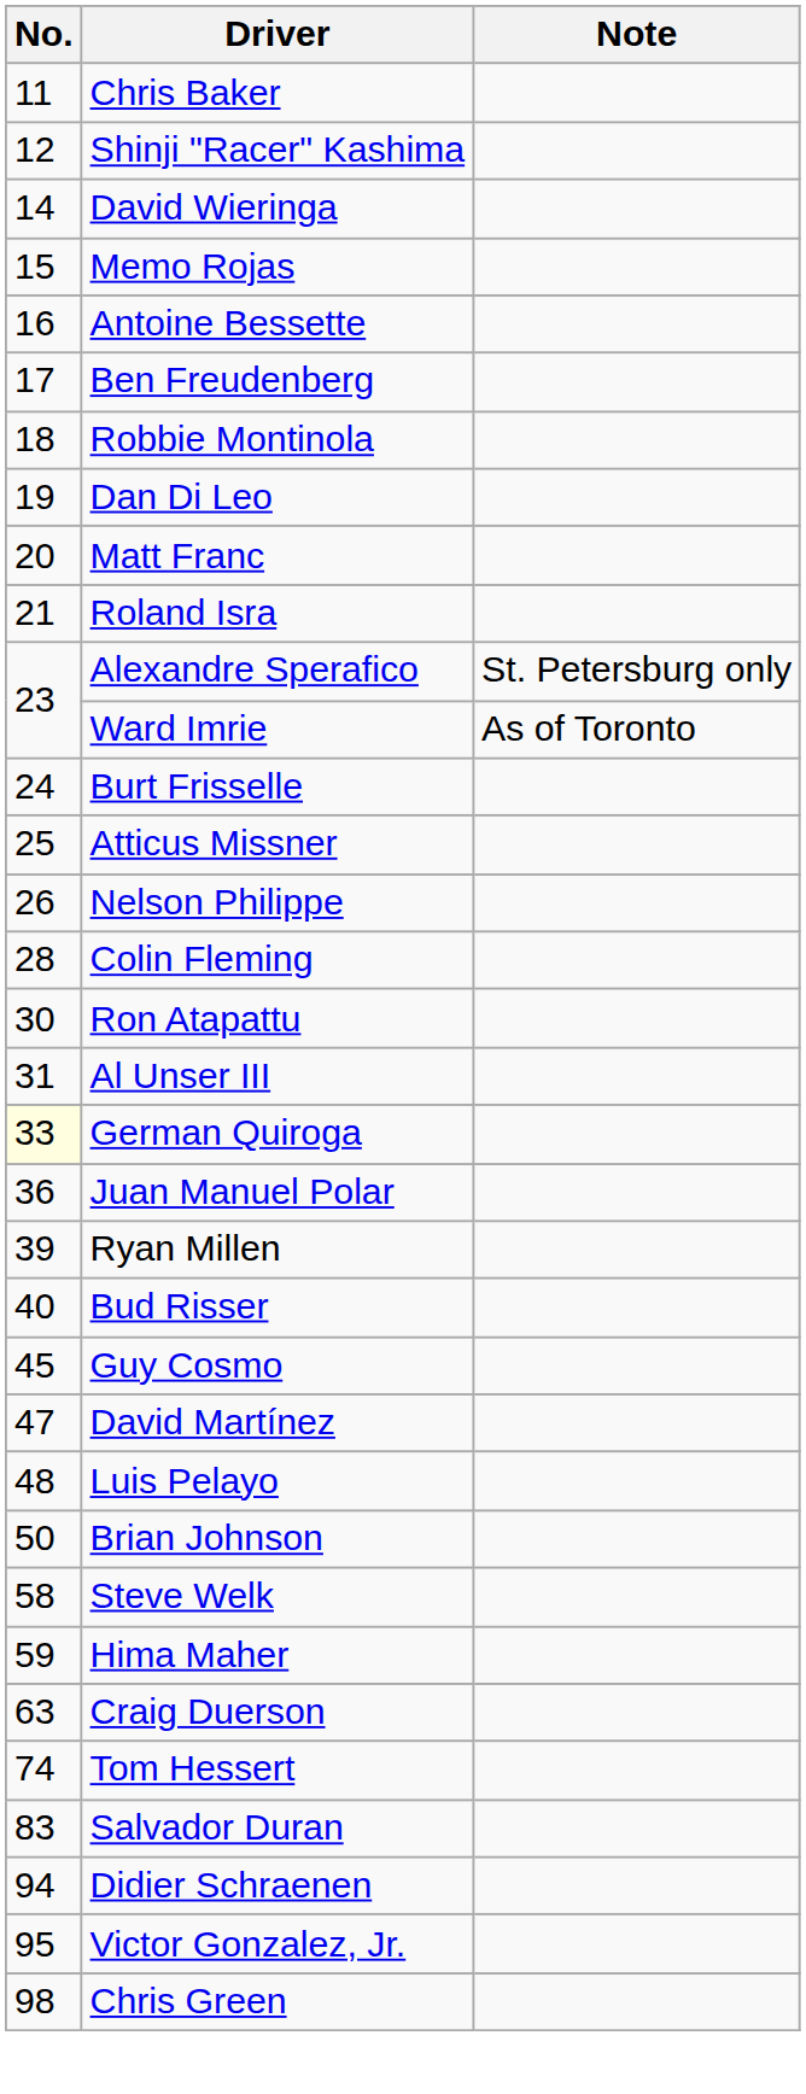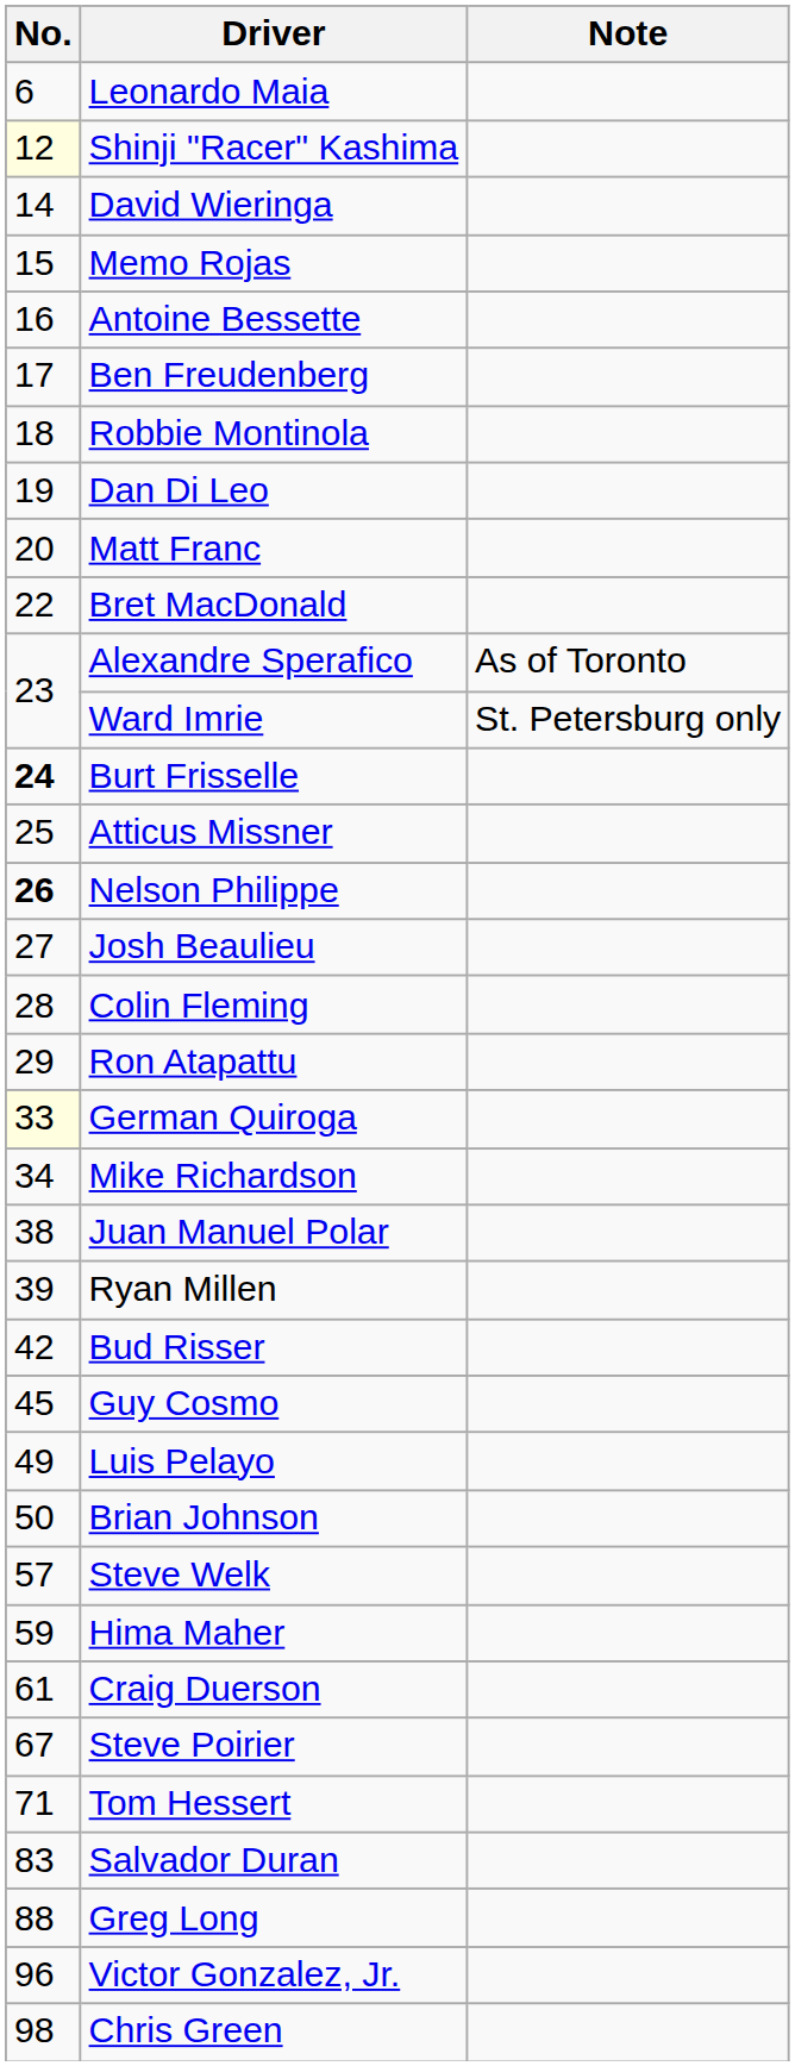+ row: 6 | Leonardo Maia
- row: 11 | Chris Baker
Shinji "Racer" Kashima | No.: no background -> lightyellow background
- row: 21 | Roland Isra
+ row: 22 | Bret MacDonald
Alexandre Sperafico | Note: St. Petersburg only -> As of Toronto
Ward Imrie | Note: As of Toronto -> St. Petersburg only
Burt Frisselle | No.: normal -> bold
Nelson Philippe | No.: normal -> bold
+ row: 27 | Josh Beaulieu
Ron Atapattu | No.: 30 -> 29
- row: 31 | Al Unser III
+ row: 34 | Mike Richardson
Juan Manuel Polar | No.: 36 -> 38
Bud Risser | No.: 40 -> 42
- row: 47 | David Martínez
Luis Pelayo | No.: 48 -> 49
Steve Welk | No.: 58 -> 57
Craig Duerson | No.: 63 -> 61
+ row: 67 | Steve Poirier
Tom Hessert | No.: 74 -> 71
+ row: 88 | Greg Long
- row: 94 | Didier Schraenen
Victor Gonzalez, Jr. | No.: 95 -> 96
